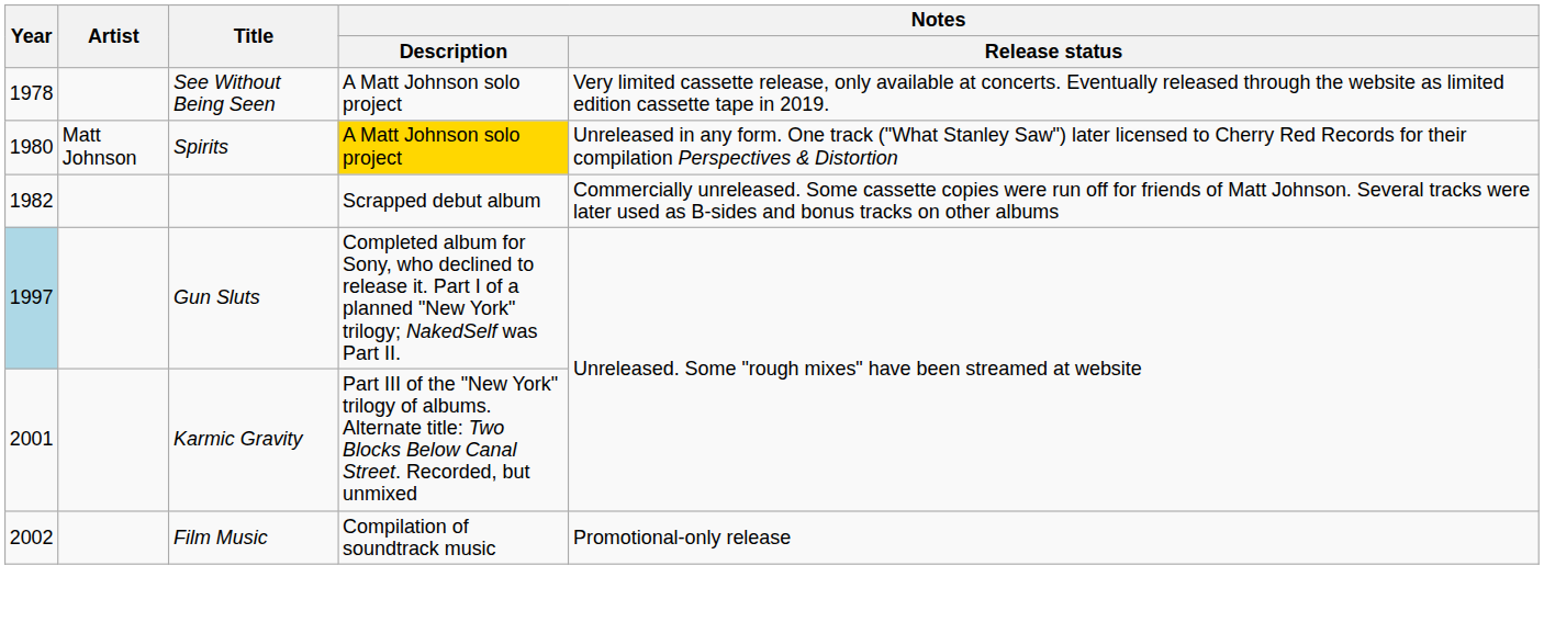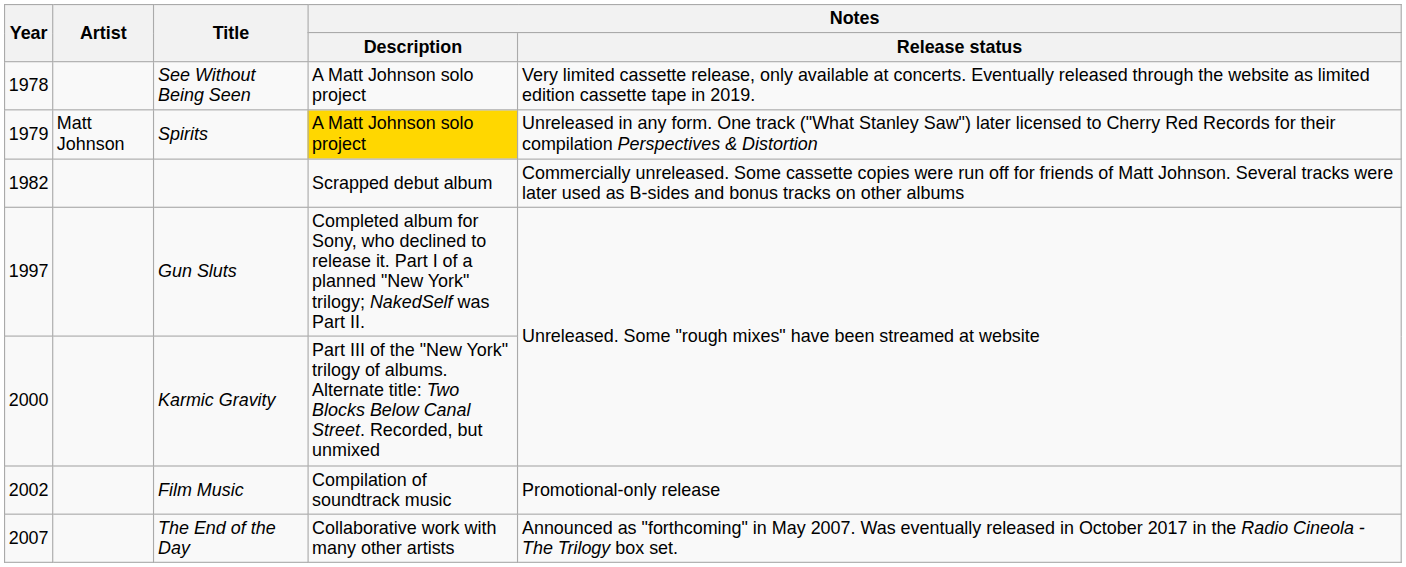Spirits | Year: 1980 -> 1979
Gun Sluts | Year: lightblue background -> no background
Karmic Gravity | Year: 2001 -> 2000
+ row: 2007 | The End of the Day | Collaborative work with many other artists | Announced as "forthcoming" in May 2007. Was eventually released in October 2017 in the Radio Cineola - The Trilogy box set.
